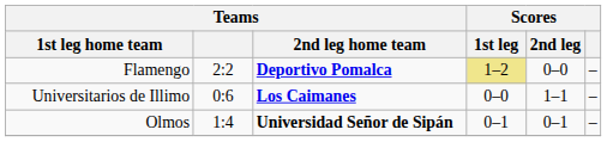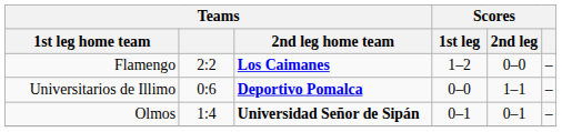Flamengo | Teams / 2nd leg home team: Deportivo Pomalca -> Los Caimanes
Flamengo | Scores / 1st leg: khaki background -> no background
Universitarios de Illimo | Teams / 2nd leg home team: Los Caimanes -> Deportivo Pomalca
